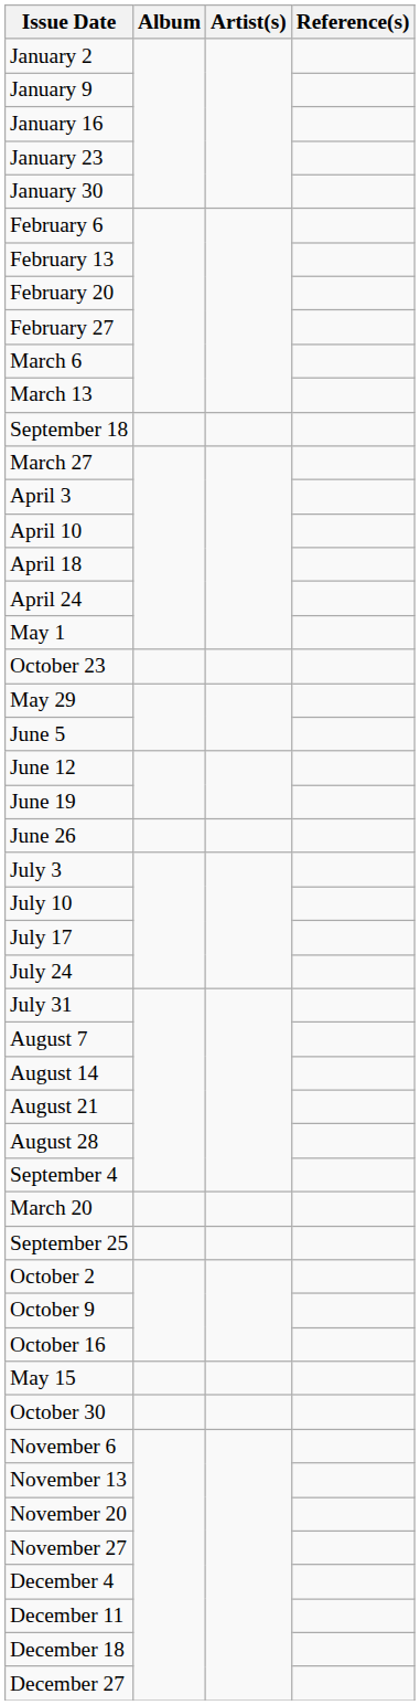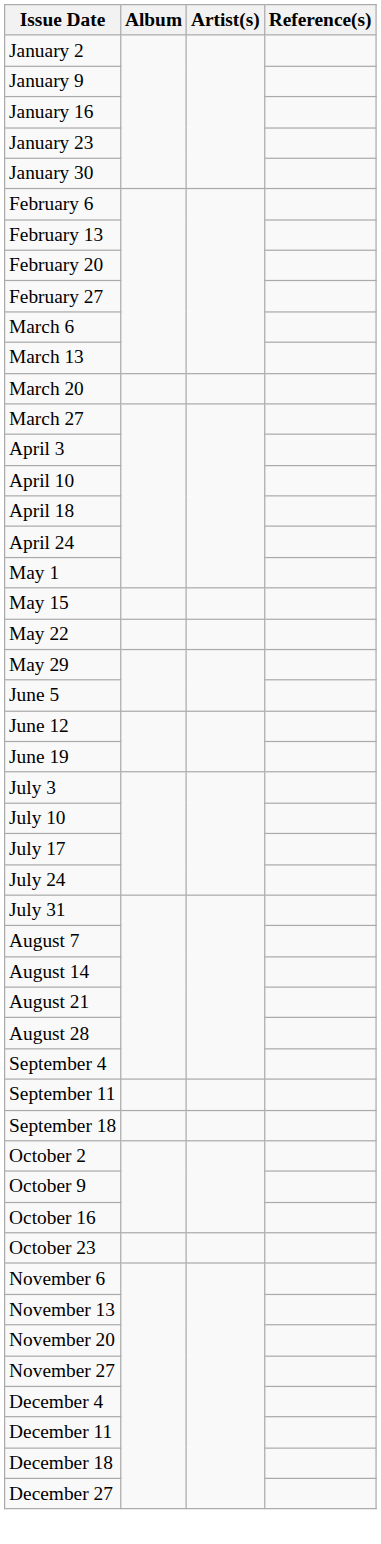rows swapped: March 20 <-> September 18
rows swapped: May 15 <-> October 23
+ row: May 22
- row: June 26
+ row: September 11
- row: September 25
- row: October 30
